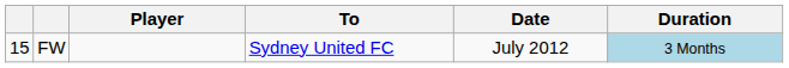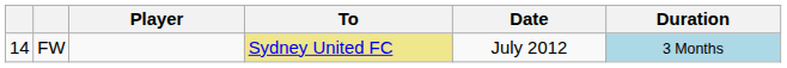FW | column 1: 15 -> 14
FW | To: no background -> khaki background
